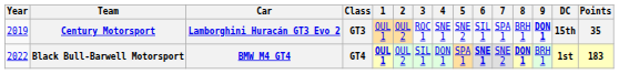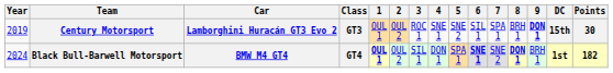Century Motorsport | Points: 35 -> 30
Black Bull-Barwell Motorsport | Year: 2022 -> 2024
Black Bull-Barwell Motorsport | Points: 183 -> 182
